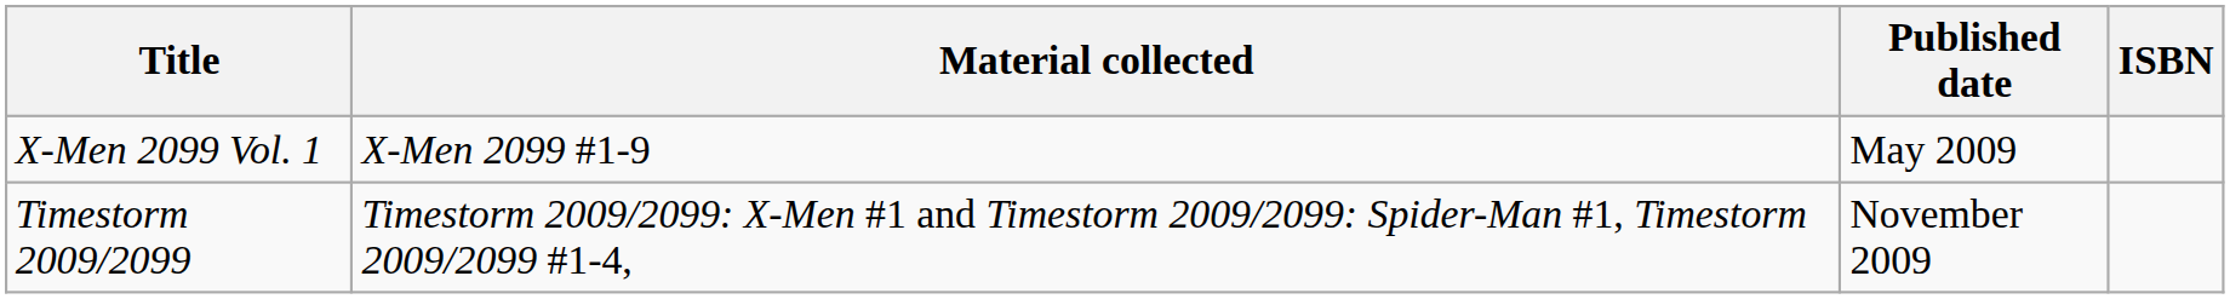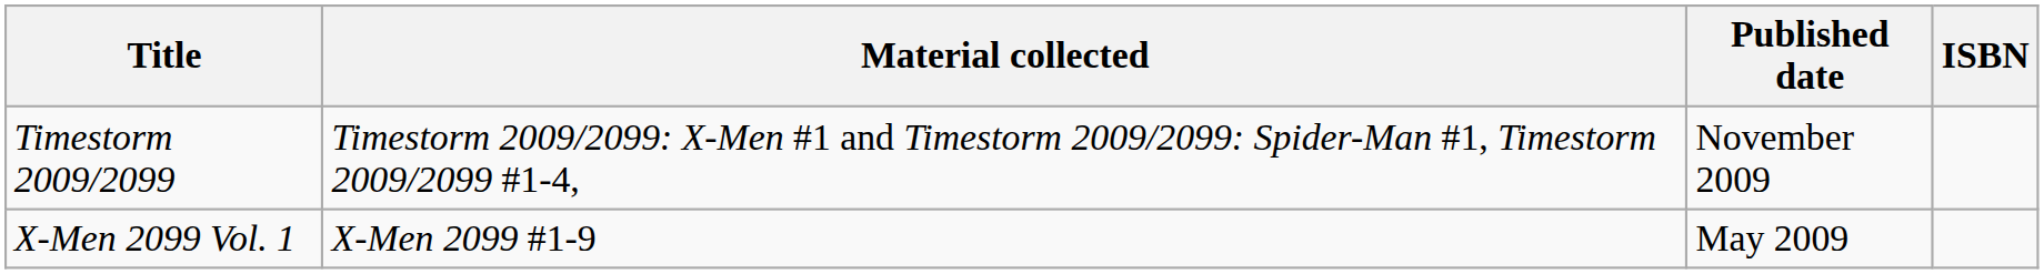rows swapped: X-Men 2099 Vol. 1 <-> Timestorm 2009/2099
